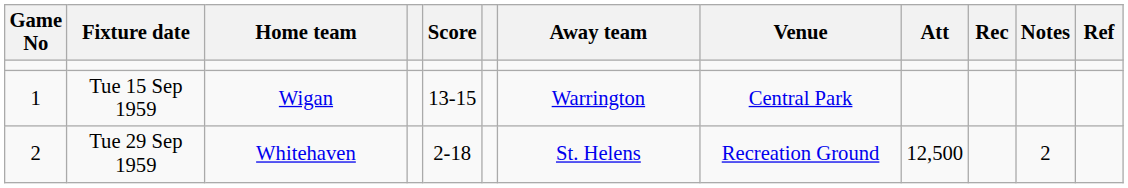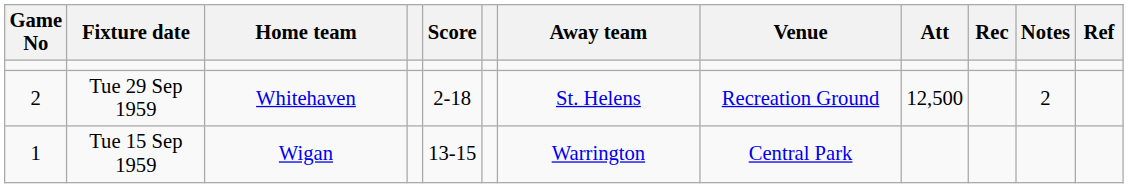rows swapped: Tue 15 Sep 1959 <-> Tue 29 Sep 1959
